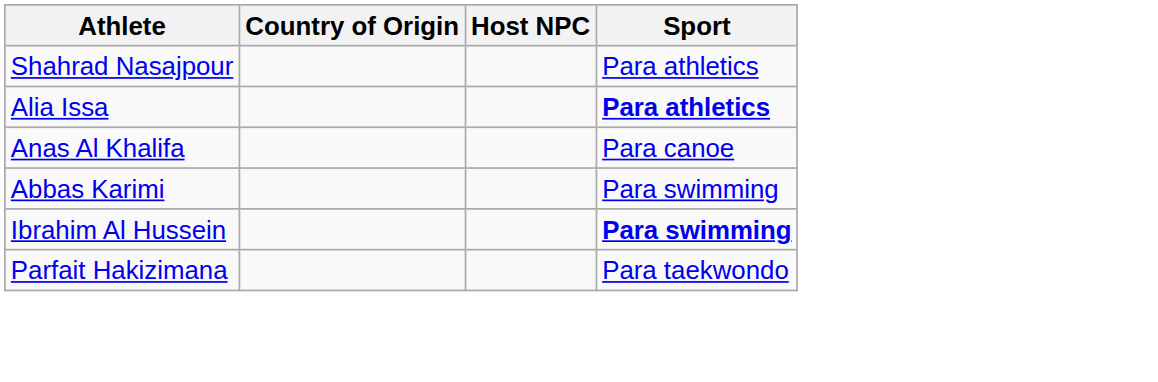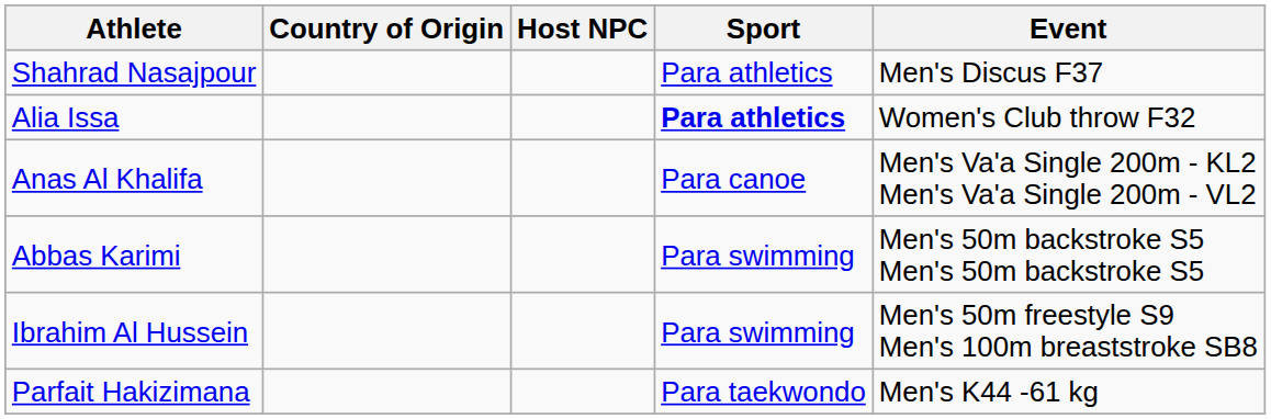+ column: Event | Men's Discus F37 | Women's Club throw F32 | Men's Va'a Single 200m - KL2 Men's Va'a Single 200m - VL2 | Men's 50m backstroke S5 Men's 50m backstroke S5 | Men's 50m freestyle S9 Men's 100m breaststroke SB8 | Men's K44 -61 kg
Ibrahim Al Hussein | Sport: bold -> normal
